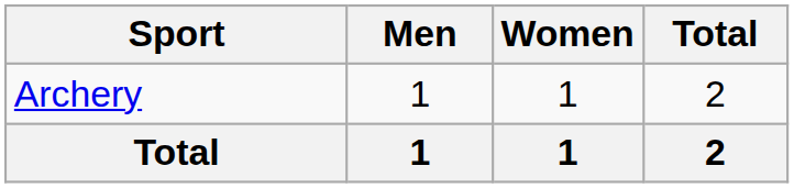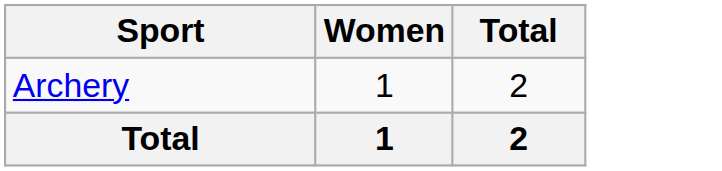- column: Men | 1 | 1
